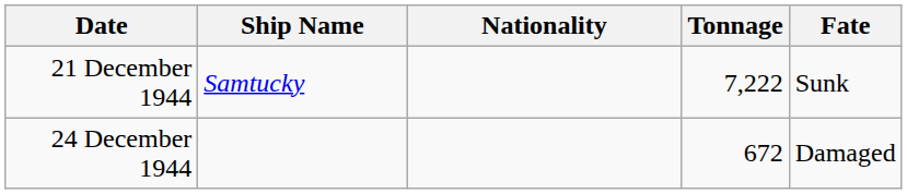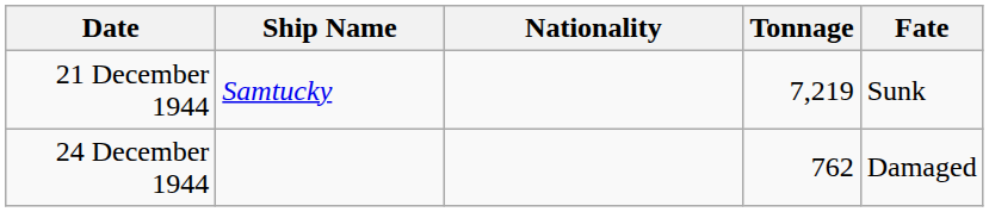21 December 1944 | Tonnage: 7,222 -> 7,219
24 December 1944 | Tonnage: 672 -> 762
